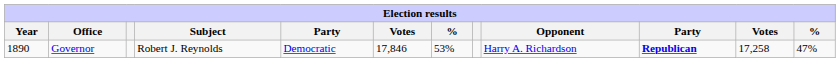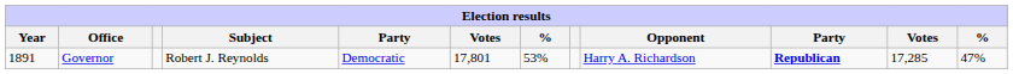Governor | Year: 1890 -> 1891
Governor | column 6: 17,846 -> 17,801
Governor | column 11: 17,258 -> 17,285
